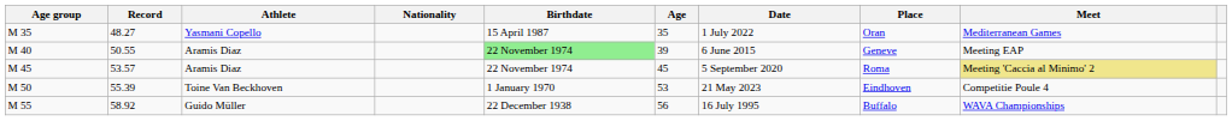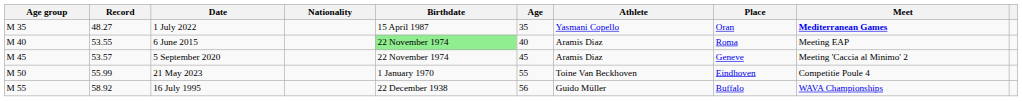columns swapped: Athlete <-> Date
M 35 | Meet: normal -> bold
M 40 | Record: 50.55 -> 53.55
M 40 | Age: 39 -> 40
M 40 | Place: Geneve -> Roma
M 45 | Place: Roma -> Geneve
M 45 | Meet: khaki background -> no background
M 50 | Record: 55.39 -> 55.99
M 50 | Age: 53 -> 55
